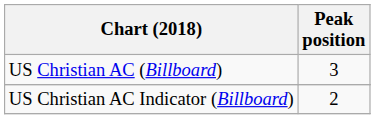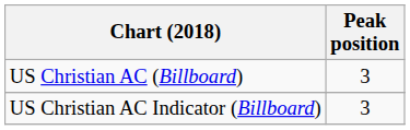US Christian AC Indicator (Billboard) | Peak position: 2 -> 3
